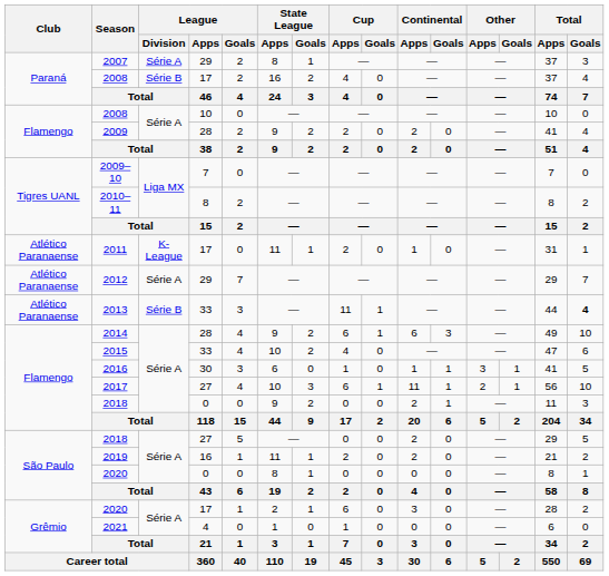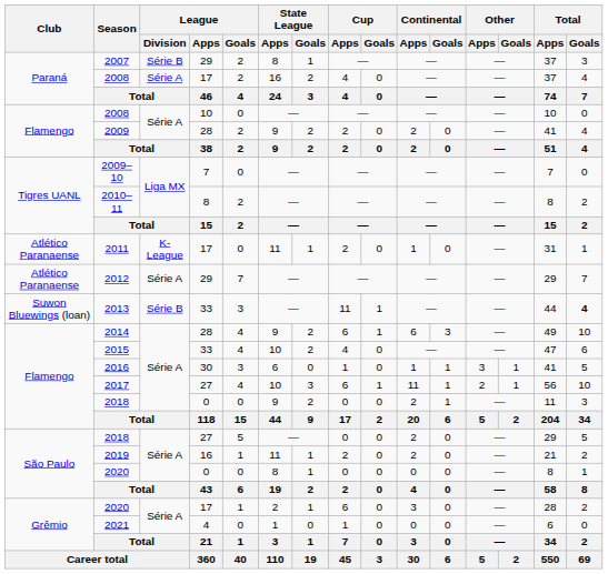2007 | League / Division: Série A -> Série B
2008 / 17 | League / Division: Série B -> Série A
2013 | Club: Atlético Paranaense -> Suwon Bluewings (loan)
